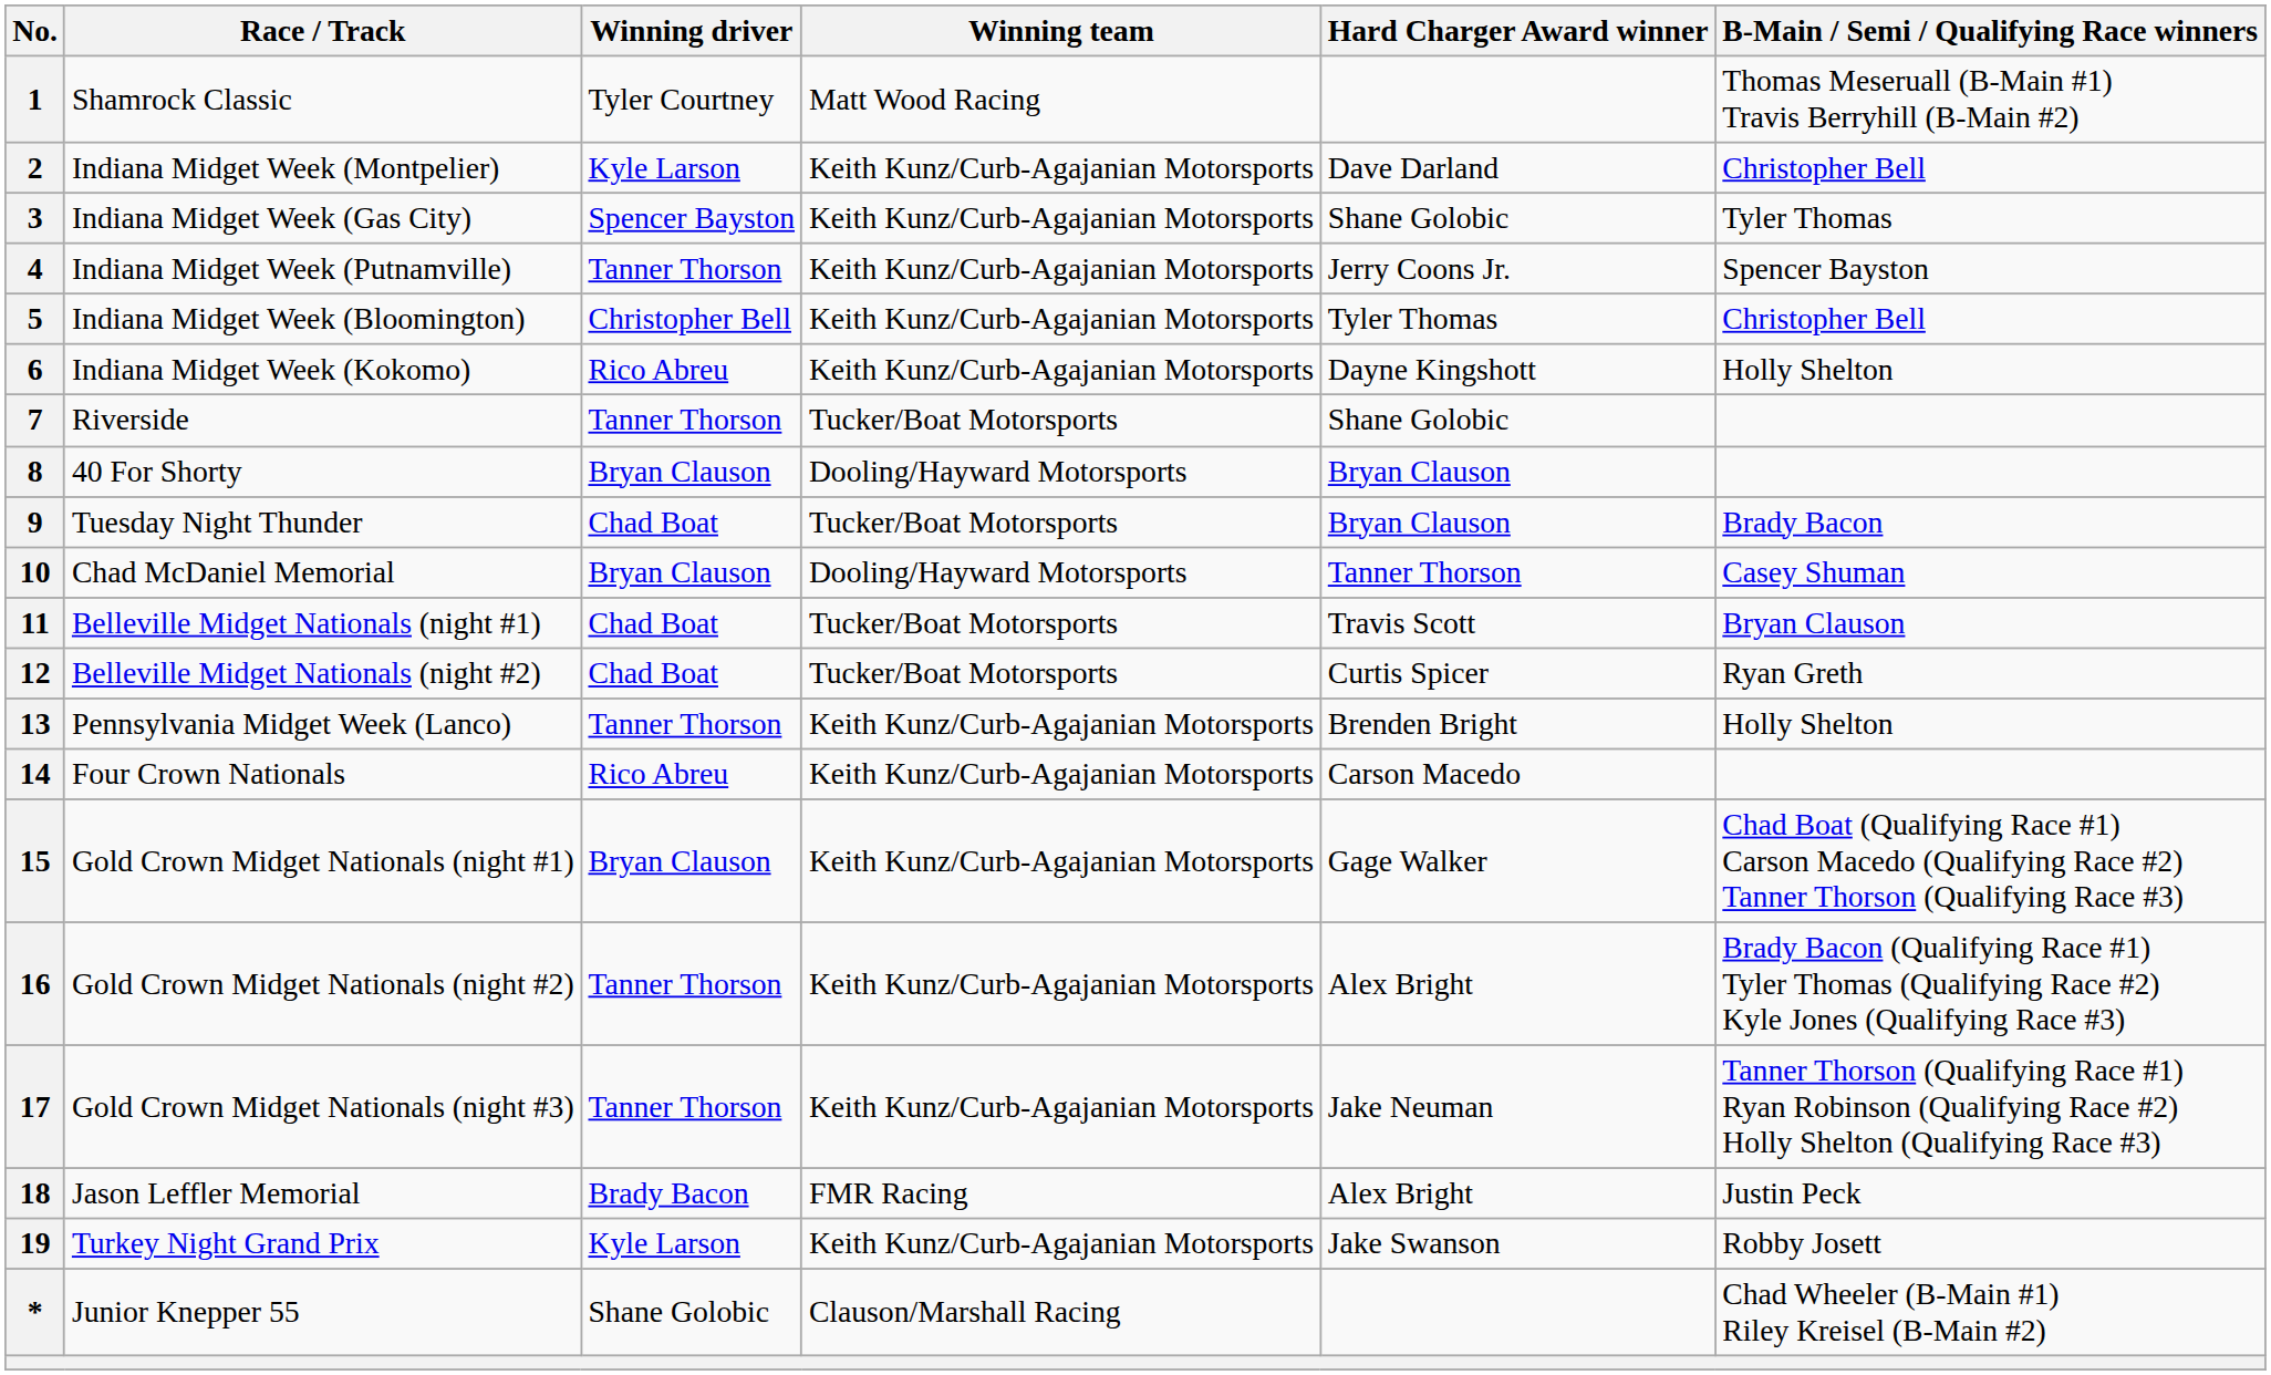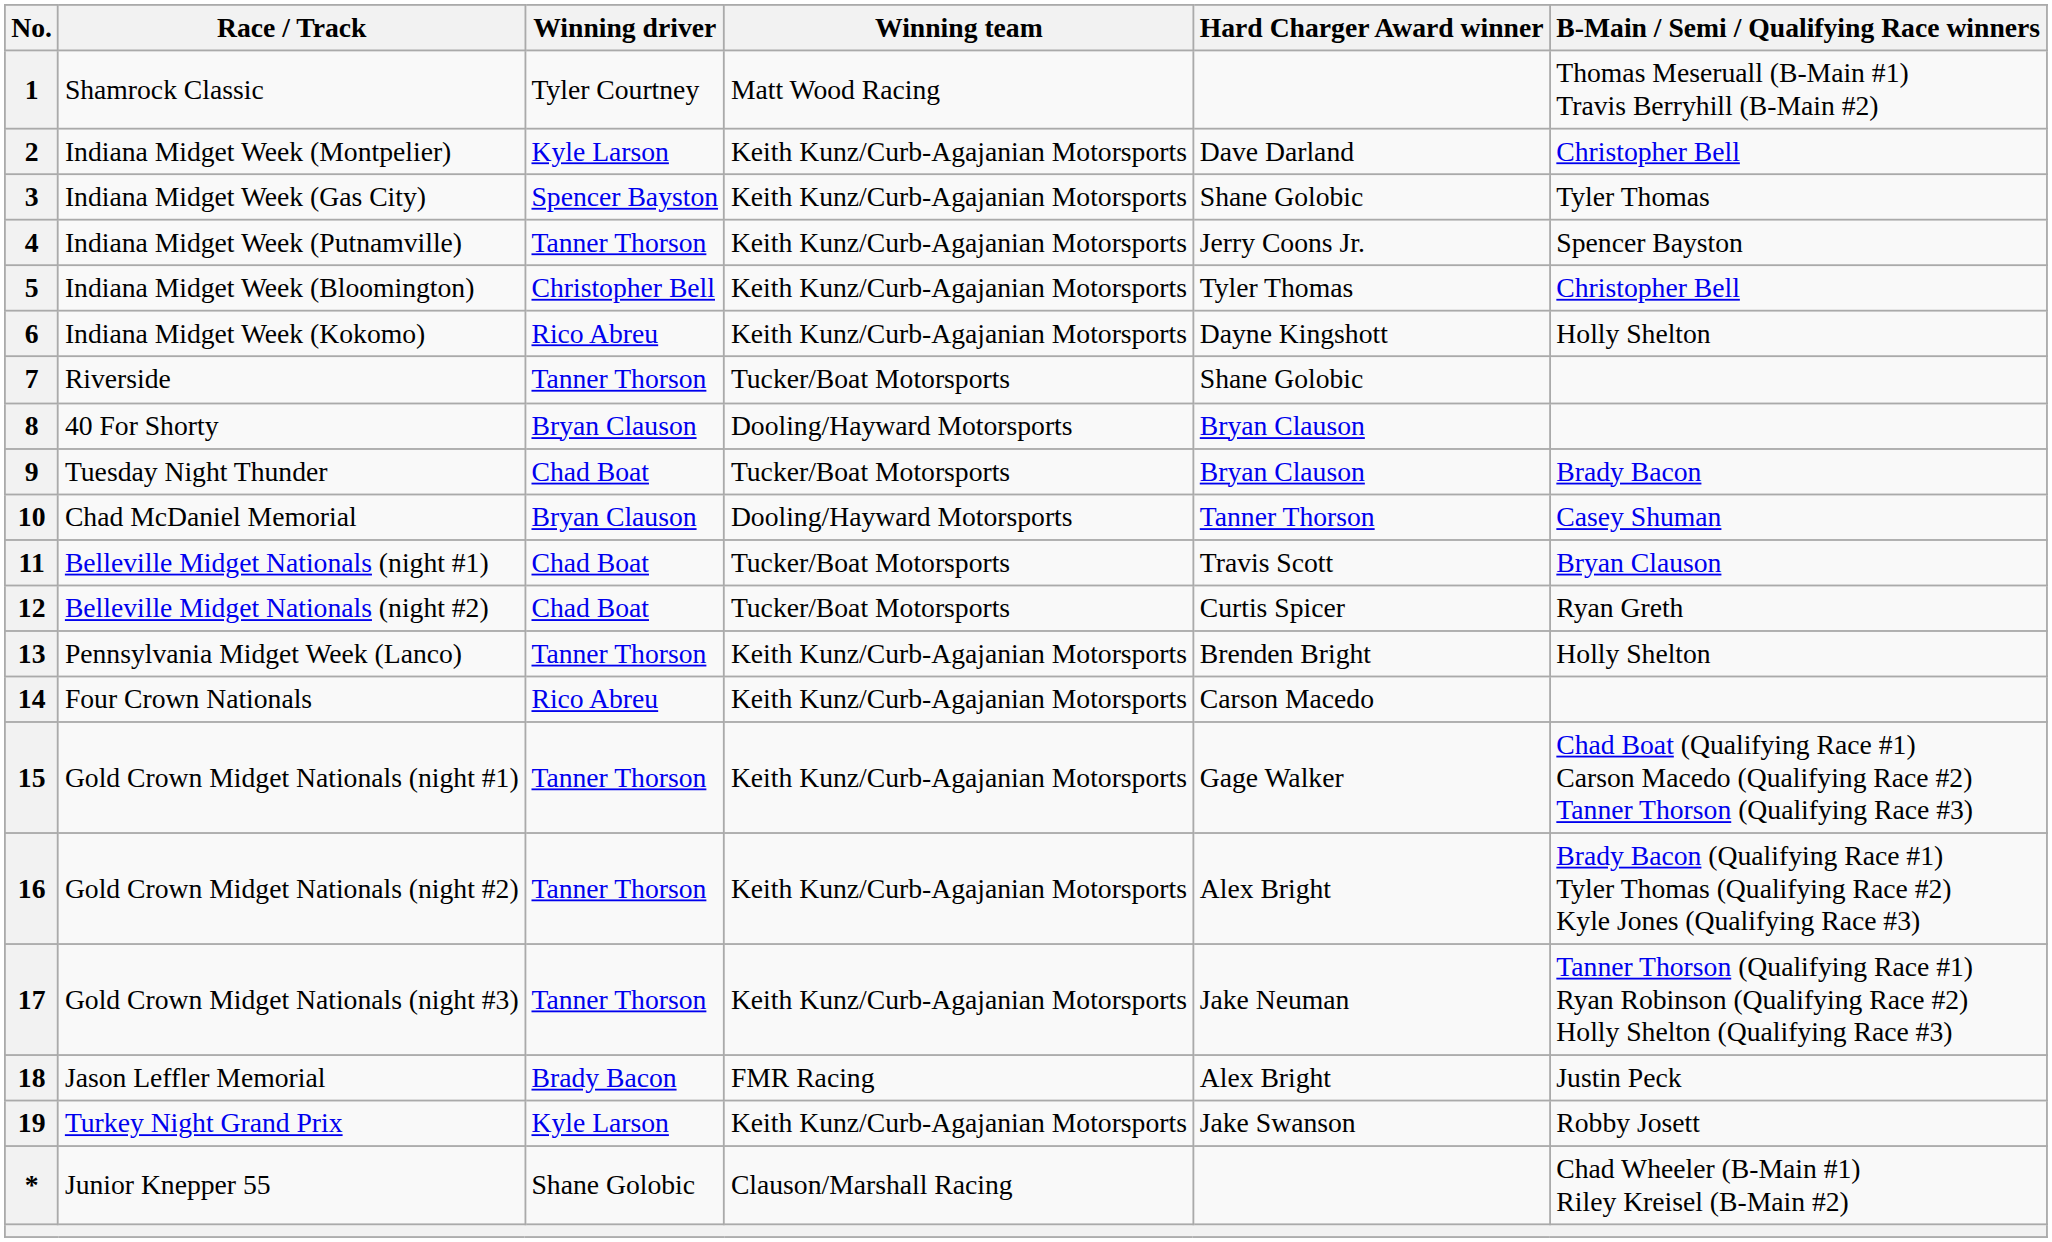15 | Winning driver: Bryan Clauson -> Tanner Thorson
